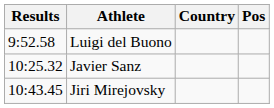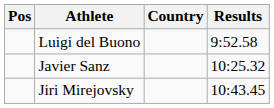columns swapped: Pos <-> Results
